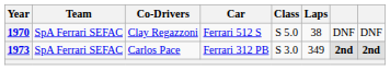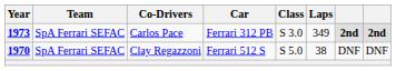rows swapped: 1970 <-> 1973
